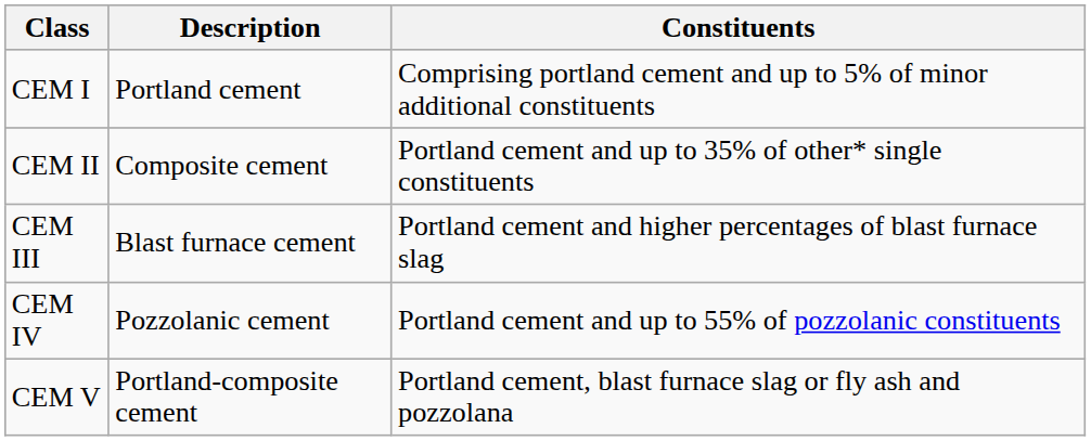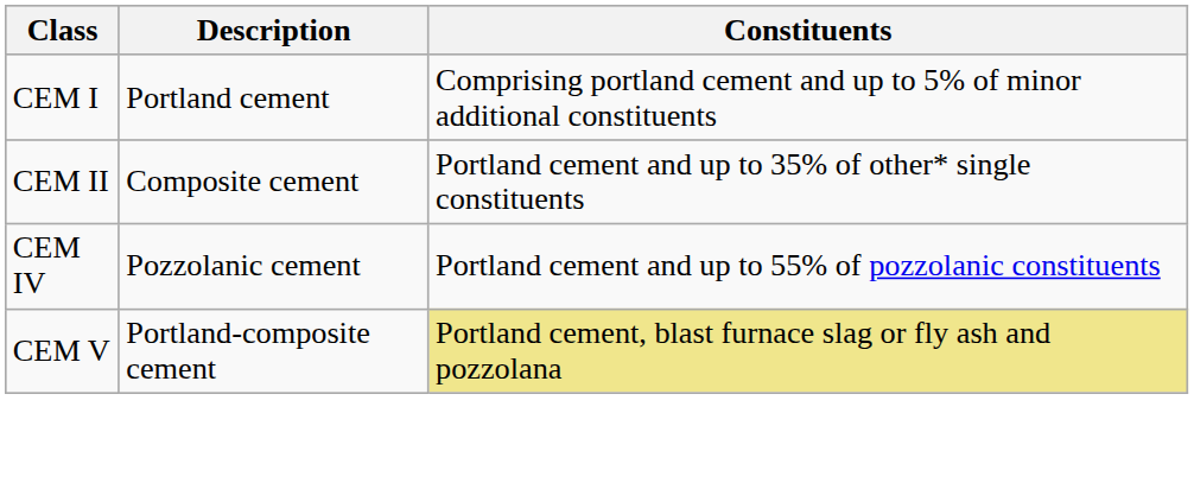- row: CEM III | Blast furnace cement | Portland cement and higher percentages of blast furnace slag
CEM V | Constituents: no background -> khaki background
